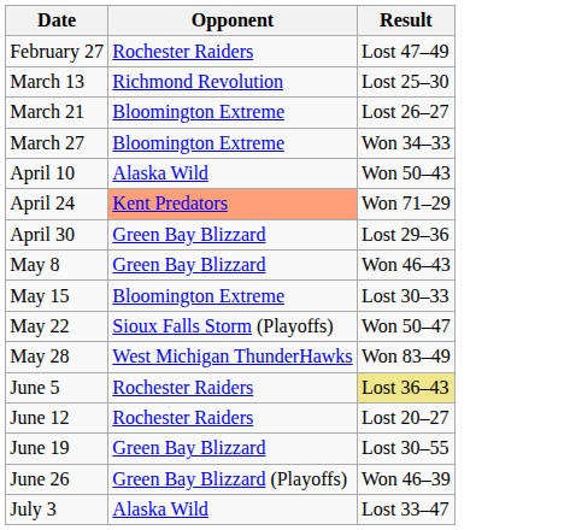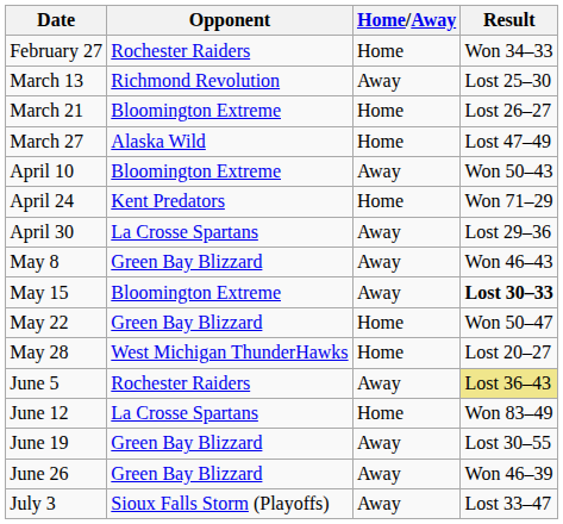+ column: Home/Away | Home | Away | Home | Home | Away | Home | Away | Away | Away | Home | Home | Away | Home | Away | Away | Away
February 27 | Result: Lost 47–49 -> Won 34–33
March 27 | Opponent: Bloomington Extreme -> Alaska Wild
March 27 | Result: Won 34–33 -> Lost 47–49
April 10 | Opponent: Alaska Wild -> Bloomington Extreme
April 24 | Opponent: lightsalmon background -> no background
April 30 | Opponent: Green Bay Blizzard -> La Crosse Spartans
May 15 | Result: normal -> bold
May 22 | Opponent: Sioux Falls Storm (Playoffs) -> Green Bay Blizzard
May 28 | Result: Won 83–49 -> Lost 20–27
June 12 | Opponent: Rochester Raiders -> La Crosse Spartans
June 12 | Result: Lost 20–27 -> Won 83–49
June 26 | Opponent: Green Bay Blizzard (Playoffs) -> Green Bay Blizzard
July 3 | Opponent: Alaska Wild -> Sioux Falls Storm (Playoffs)
